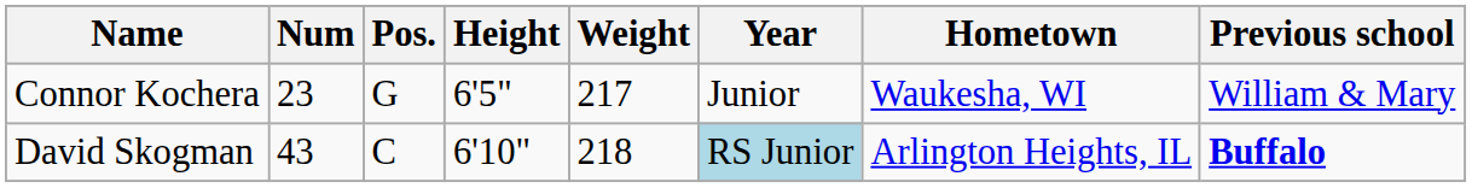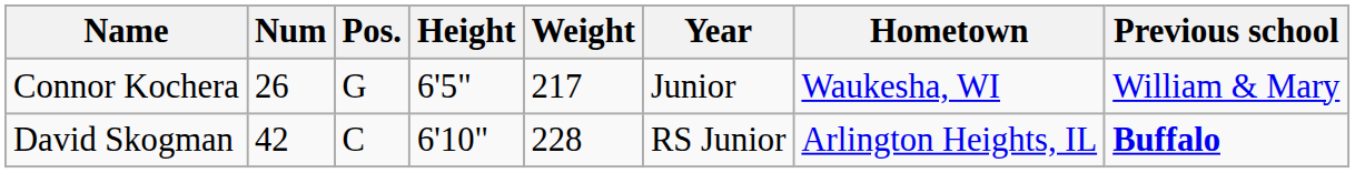Connor Kochera | Num: 23 -> 26
David Skogman | Num: 43 -> 42
David Skogman | Weight: 218 -> 228
David Skogman | Year: lightblue background -> no background
